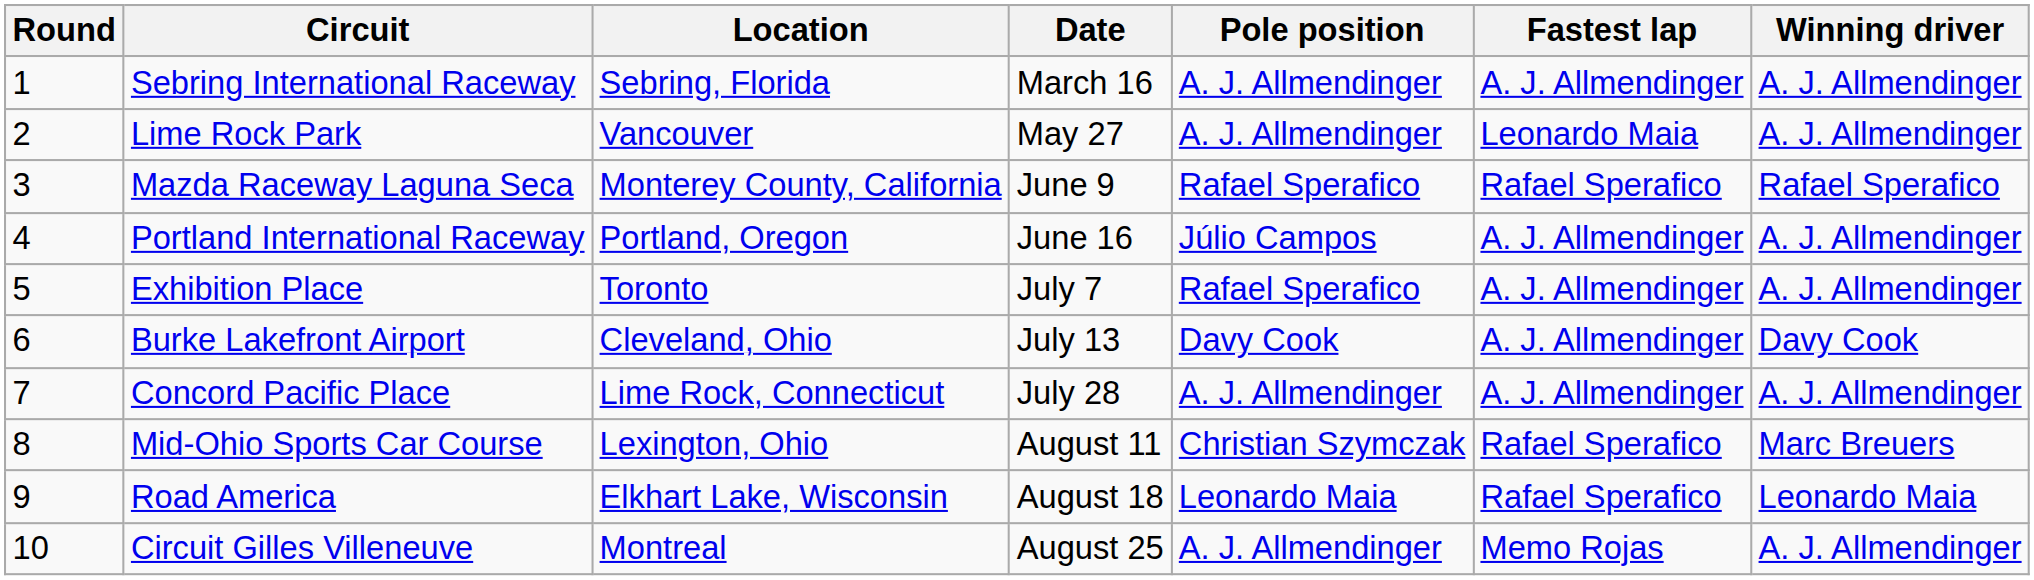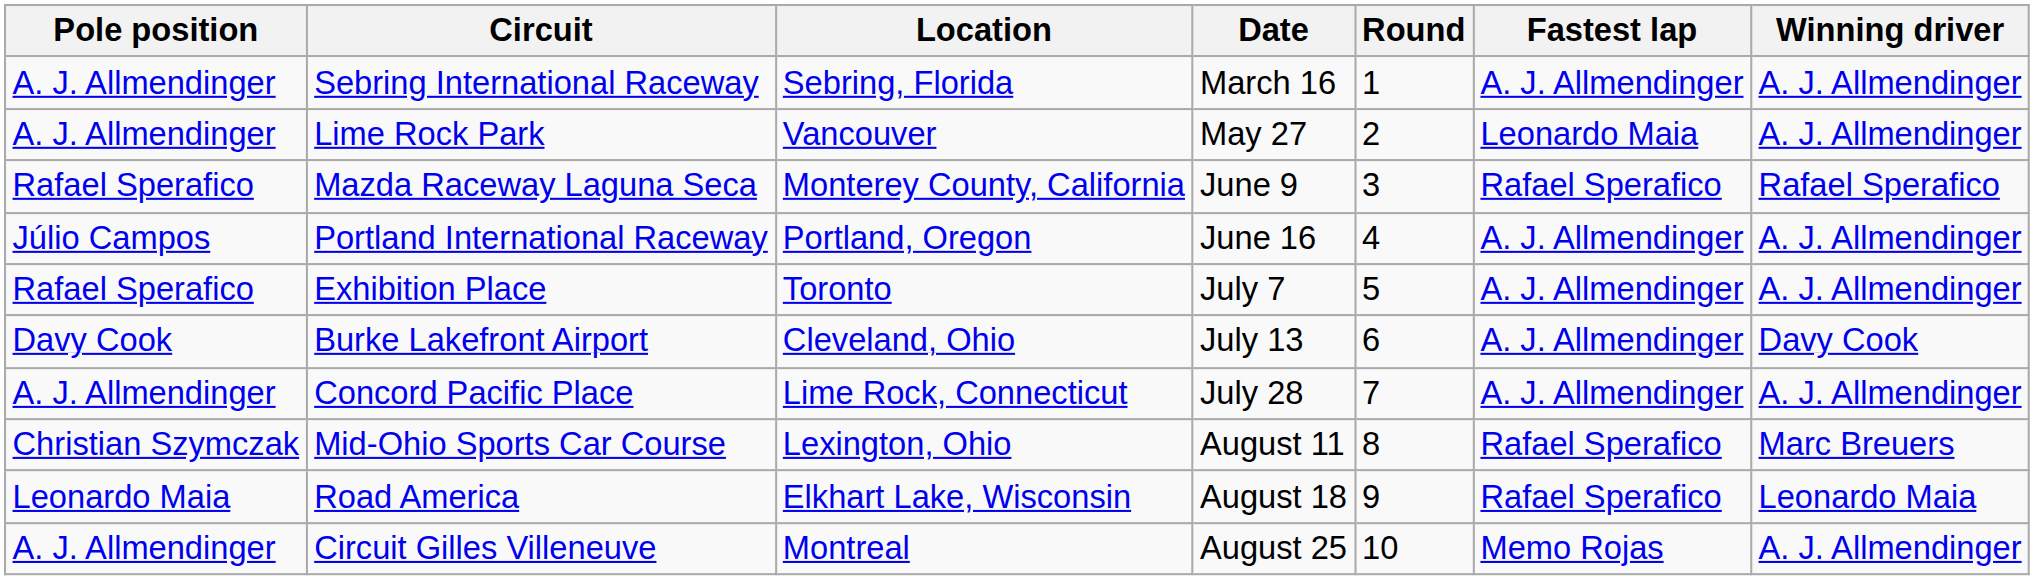columns swapped: Round <-> Pole position
